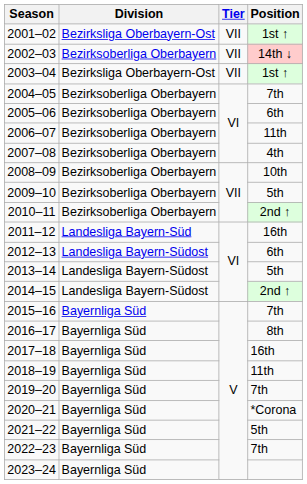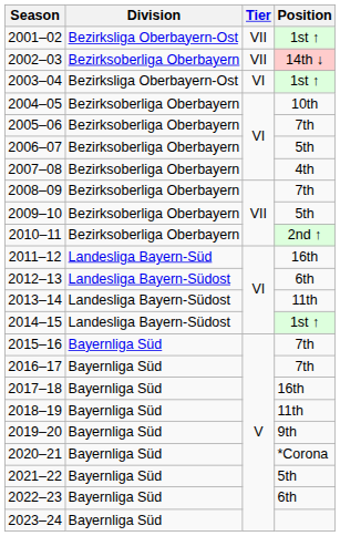2003–04 | Tier: VII -> VI
2004–05 | Position: 7th -> 10th
2005–06 | Position: 6th -> 7th
2006–07 | Position: 11th -> 5th
2008–09 | Position: 10th -> 7th
2013–14 | Position: 5th -> 11th
2014–15 | Position: 2nd ↑ -> 1st ↑
2016–17 | Position: 8th -> 7th
2019–20 | Position: 7th -> 9th
2022–23 | Position: 7th -> 6th
